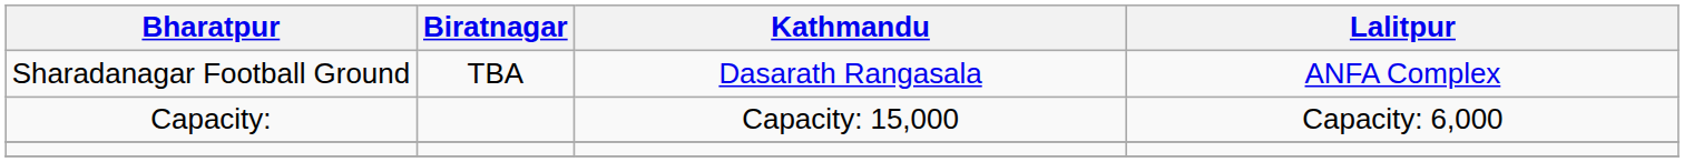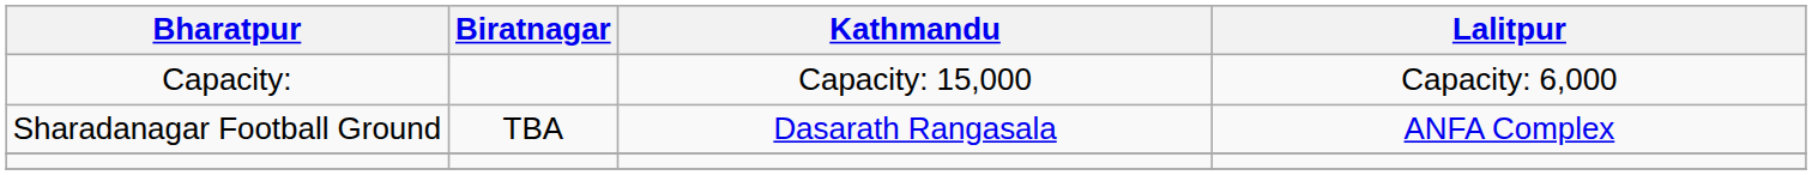rows swapped: Sharadanagar Football Ground <-> Capacity:
